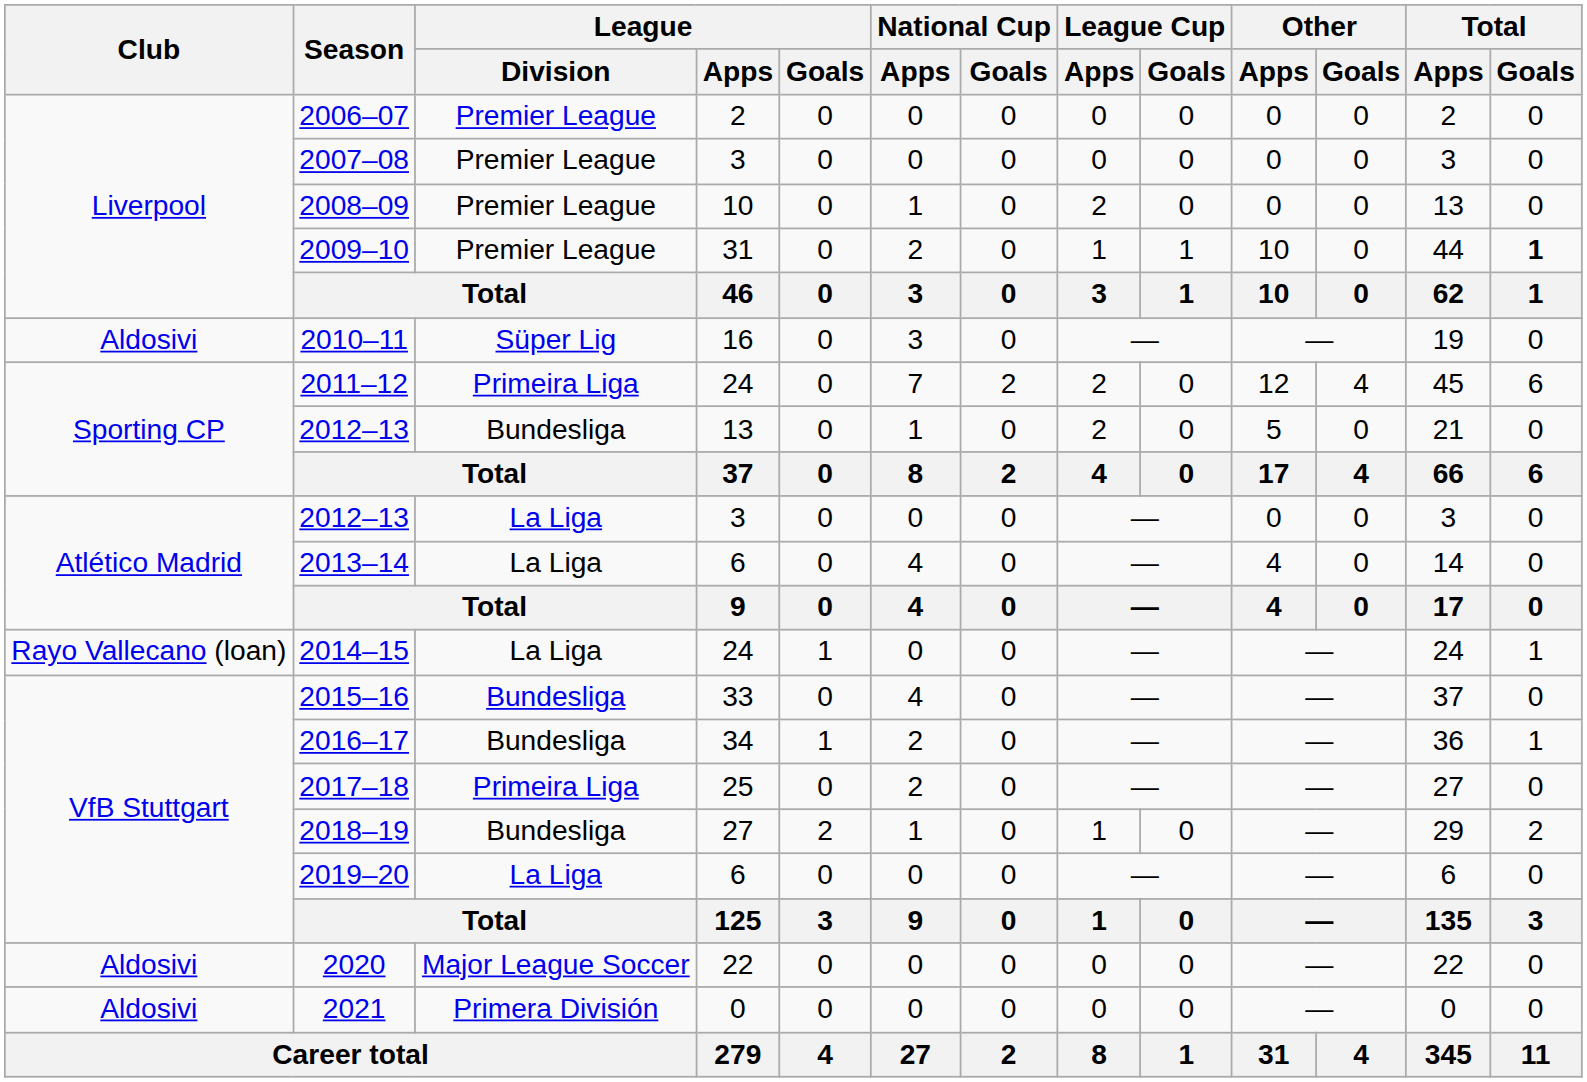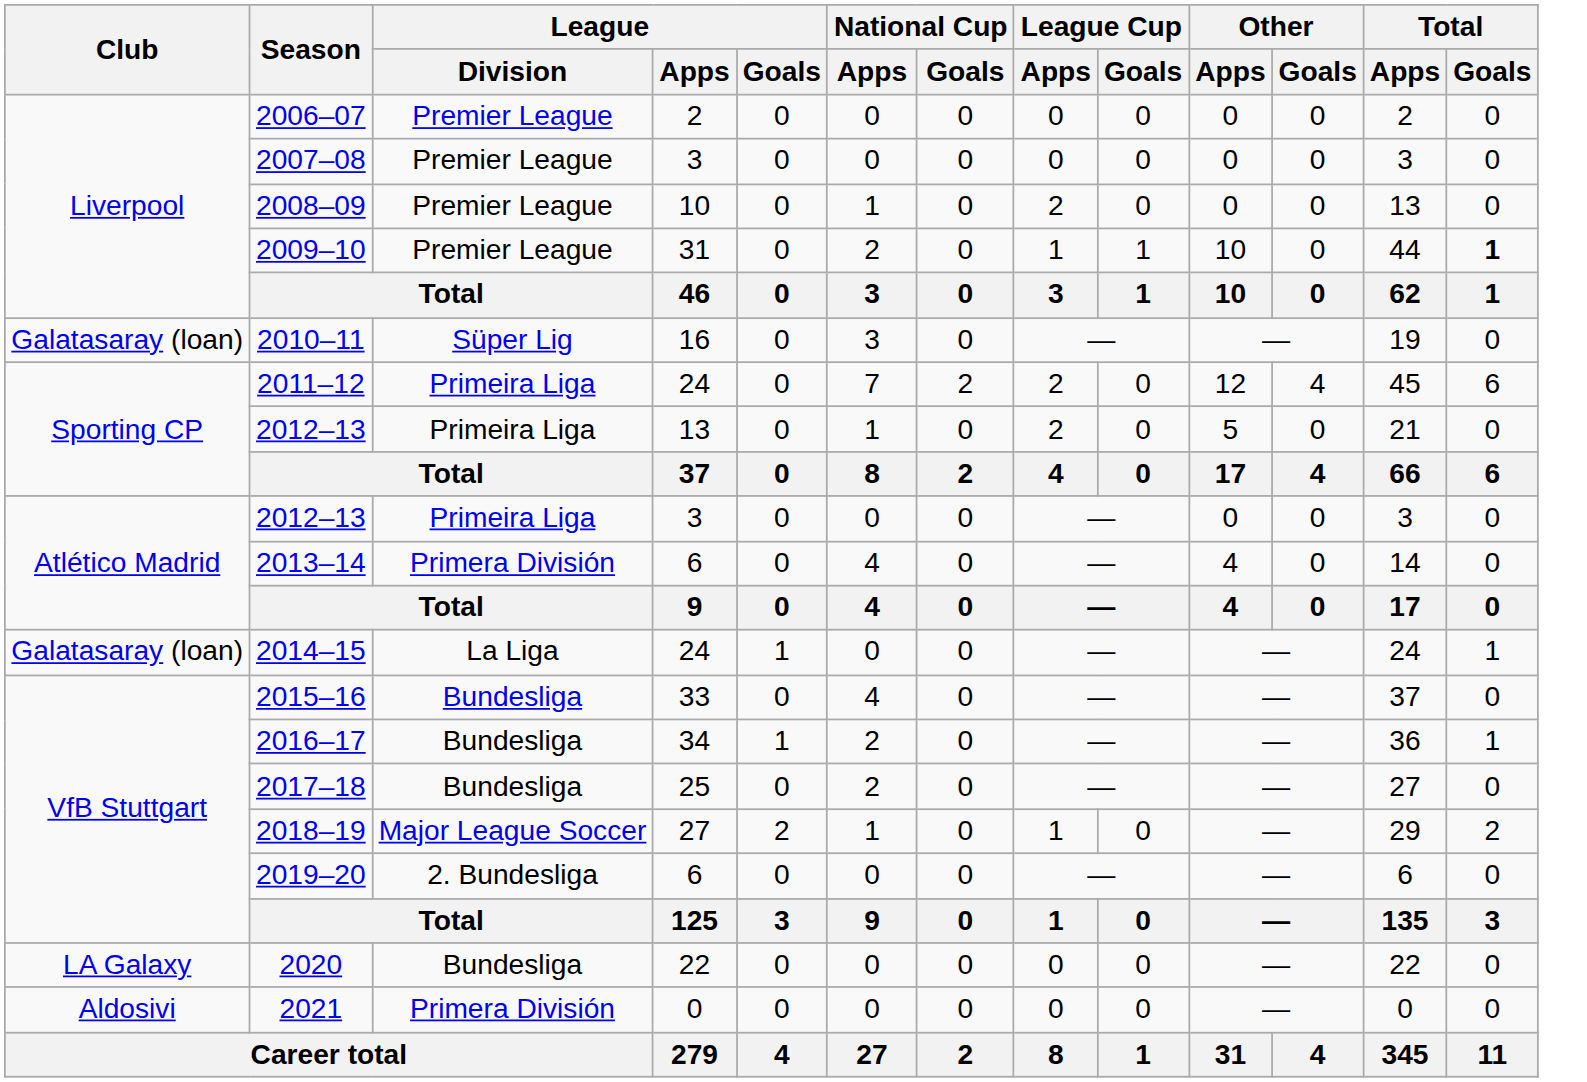2010–11 | Club: Aldosivi -> Galatasaray (loan)
2012–13 / 13 | League / Division: Bundesliga -> Primeira Liga
2012–13 / 3 | League / Division: La Liga -> Primeira Liga
2013–14 | League / Division: La Liga -> Primera División
2014–15 | Club: Rayo Vallecano (loan) -> Galatasaray (loan)
2017–18 | League / Division: Primeira Liga -> Bundesliga
2018–19 | League / Division: Bundesliga -> Major League Soccer
2019–20 | League / Division: La Liga -> 2. Bundesliga
2020 | Club: Aldosivi -> LA Galaxy
2020 | League / Division: Major League Soccer -> Bundesliga
